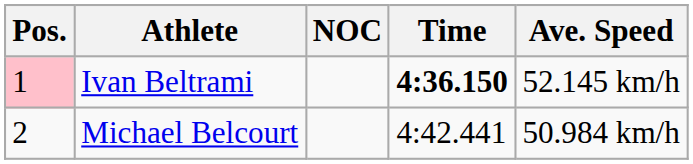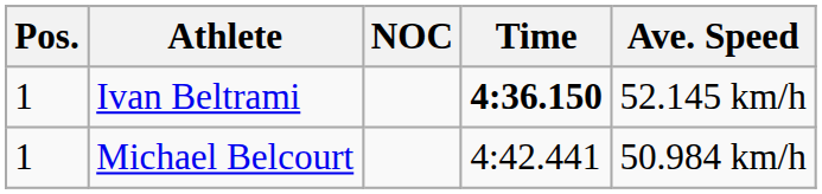Ivan Beltrami | Pos.: pink background -> no background
Michael Belcourt | Pos.: 2 -> 1
